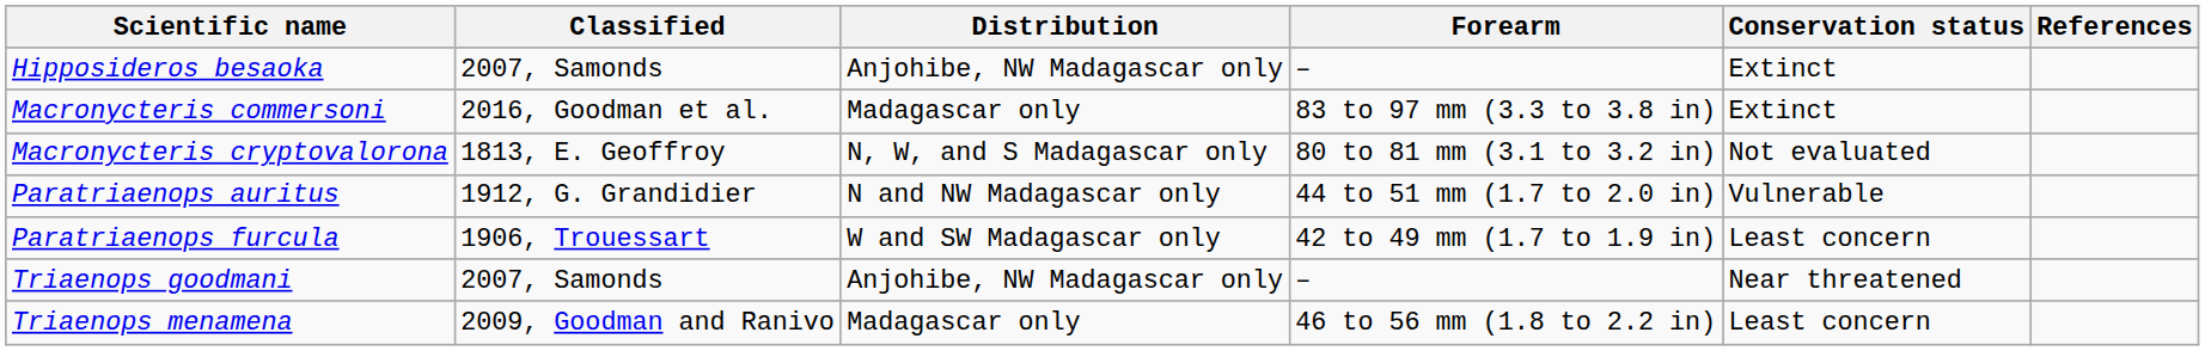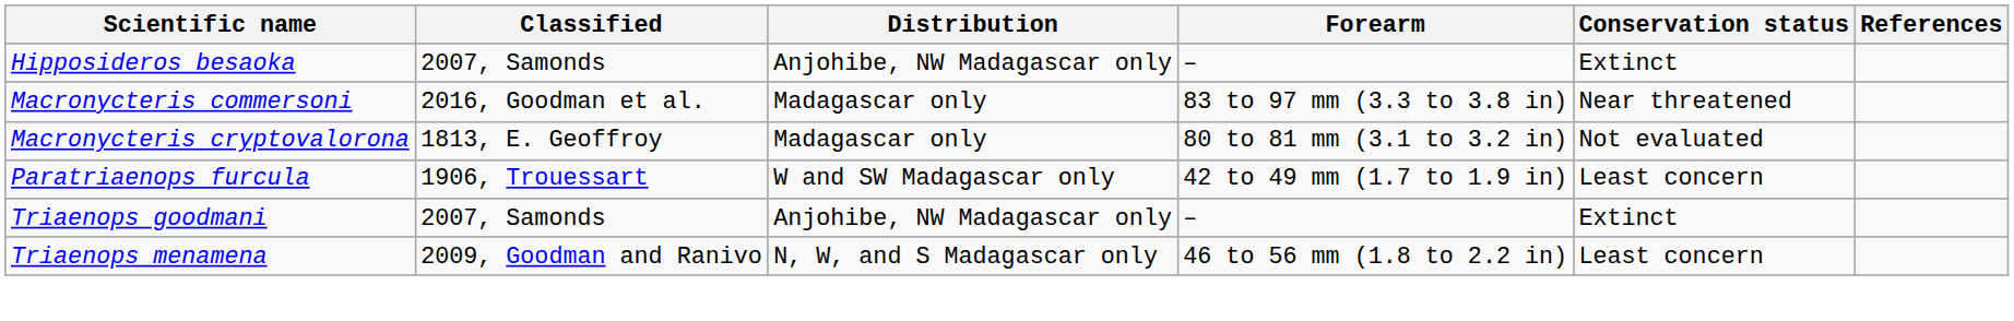Macronycteris commersoni | Conservation status: Extinct -> Near threatened
Macronycteris cryptovalorona | Distribution: N, W, and S Madagascar only -> Madagascar only
- row: Paratriaenops auritus | 1912, G. Grandidier | N and NW Madagascar only | 44 to 51 mm (1.7 to 2.0 in) | Vulnerable
Triaenops goodmani | Conservation status: Near threatened -> Extinct
Triaenops menamena | Distribution: Madagascar only -> N, W, and S Madagascar only
